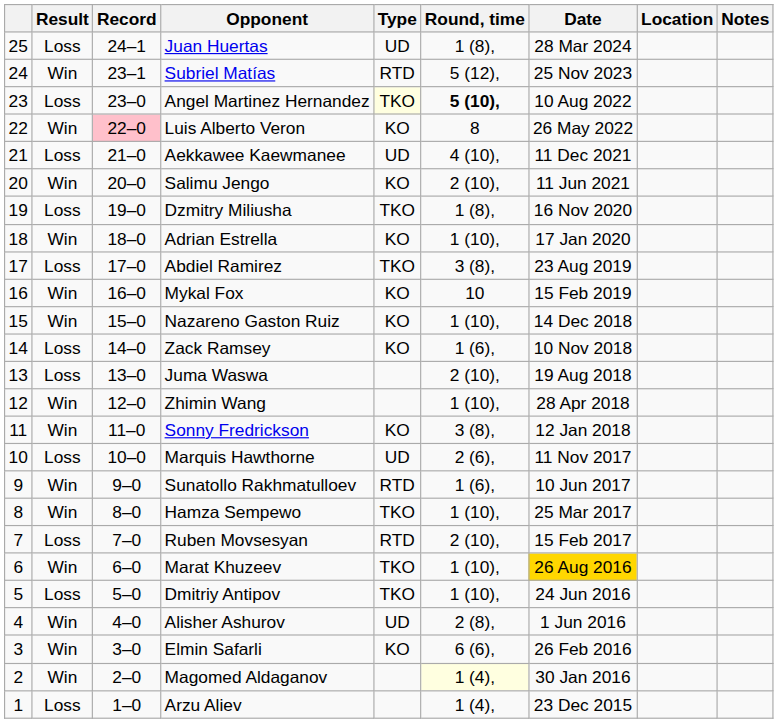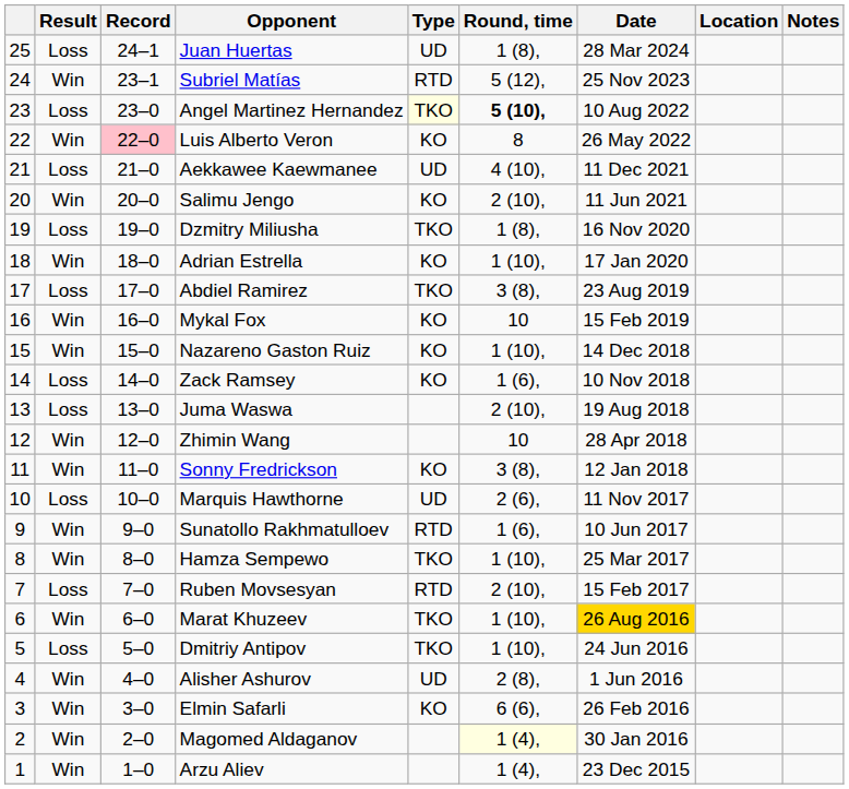Zhimin Wang | Round, time: 1 (10), -> 10
Arzu Aliev | Result: Loss -> Win
